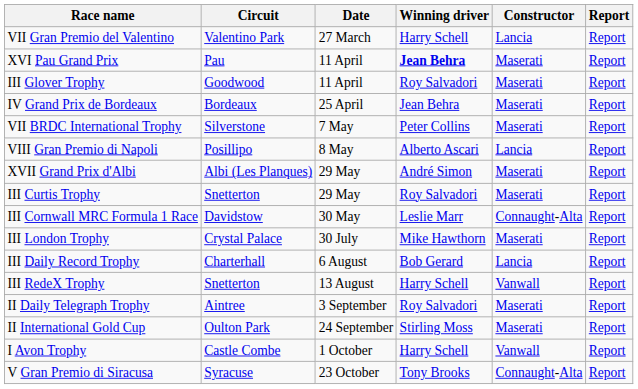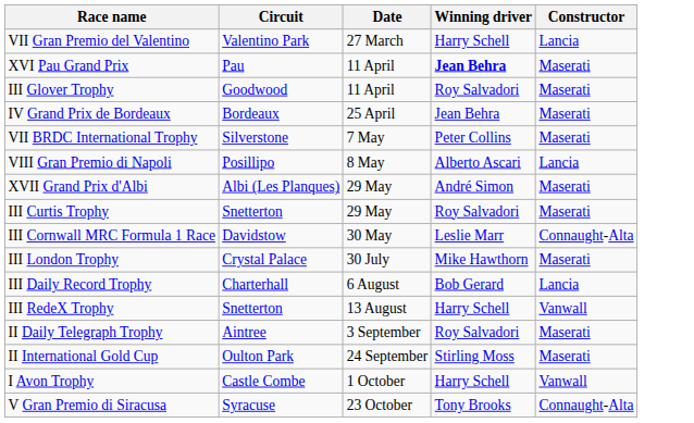- column: Report | Report | Report | Report | Report | Report | Report | Report | Report | Report | Report | Report | Report | Report | Report | Report | Report
